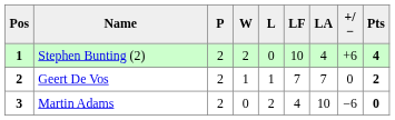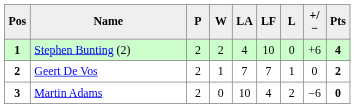columns swapped: L <-> LA
